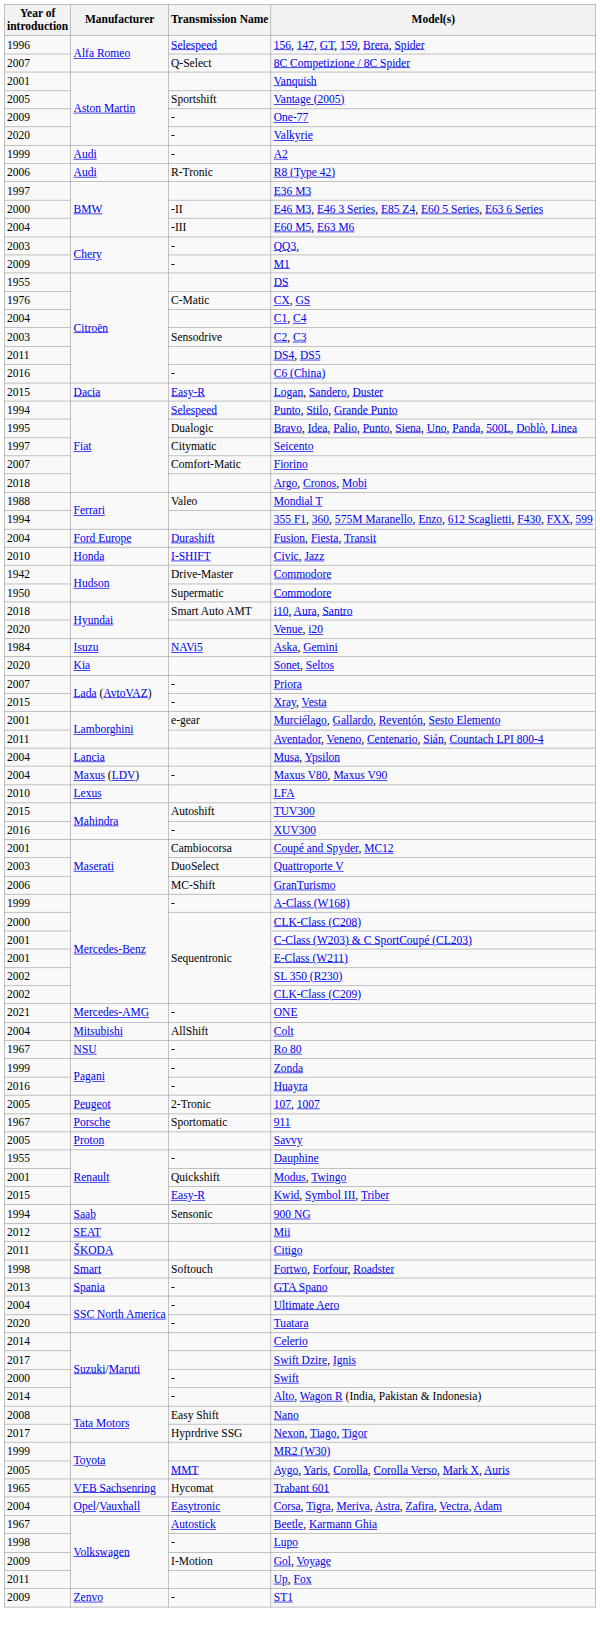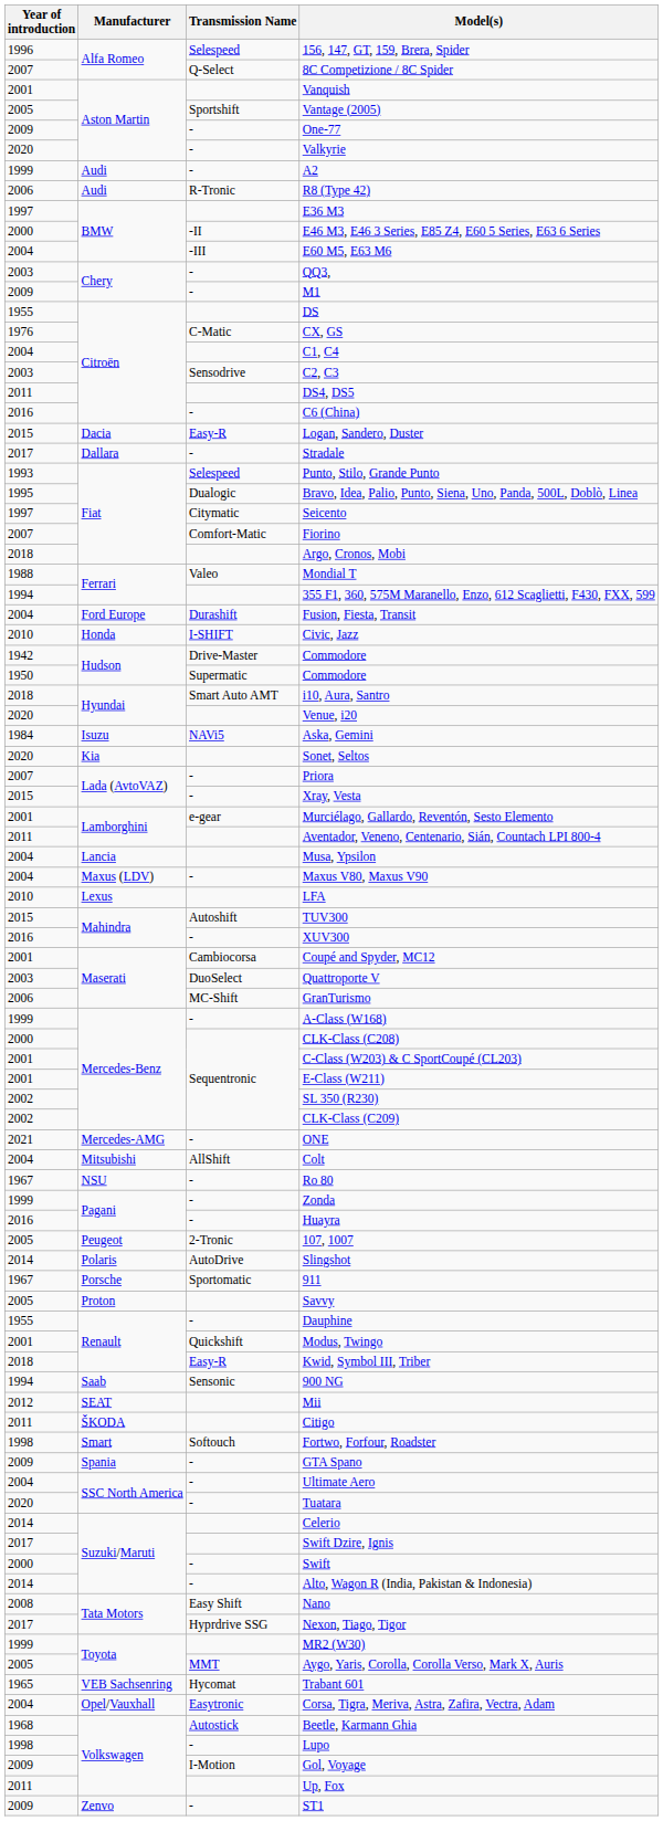+ row: 2017 | Dallara | - | Stradale
Punto, Stilo, Grande Punto | Year of introduction: 1994 -> 1993
+ row: 2014 | Polaris | AutoDrive | Slingshot
Kwid, Symbol III, Triber | Year of introduction: 2015 -> 2018
GTA Spano | Year of introduction: 2013 -> 2009
Beetle, Karmann Ghia | Year of introduction: 1967 -> 1968
